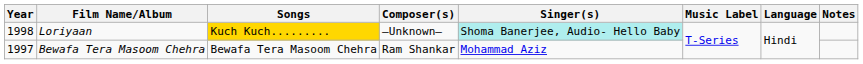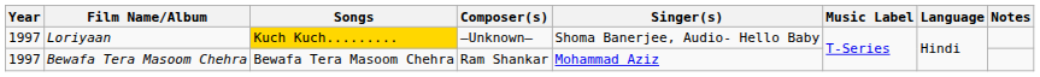Loriyaan | Year: 1998 -> 1997
Loriyaan | Singer(s): paleturquoise background -> no background
